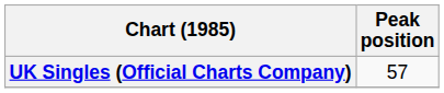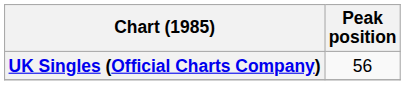UK Singles (Official Charts Company) | Peak position: 57 -> 56
